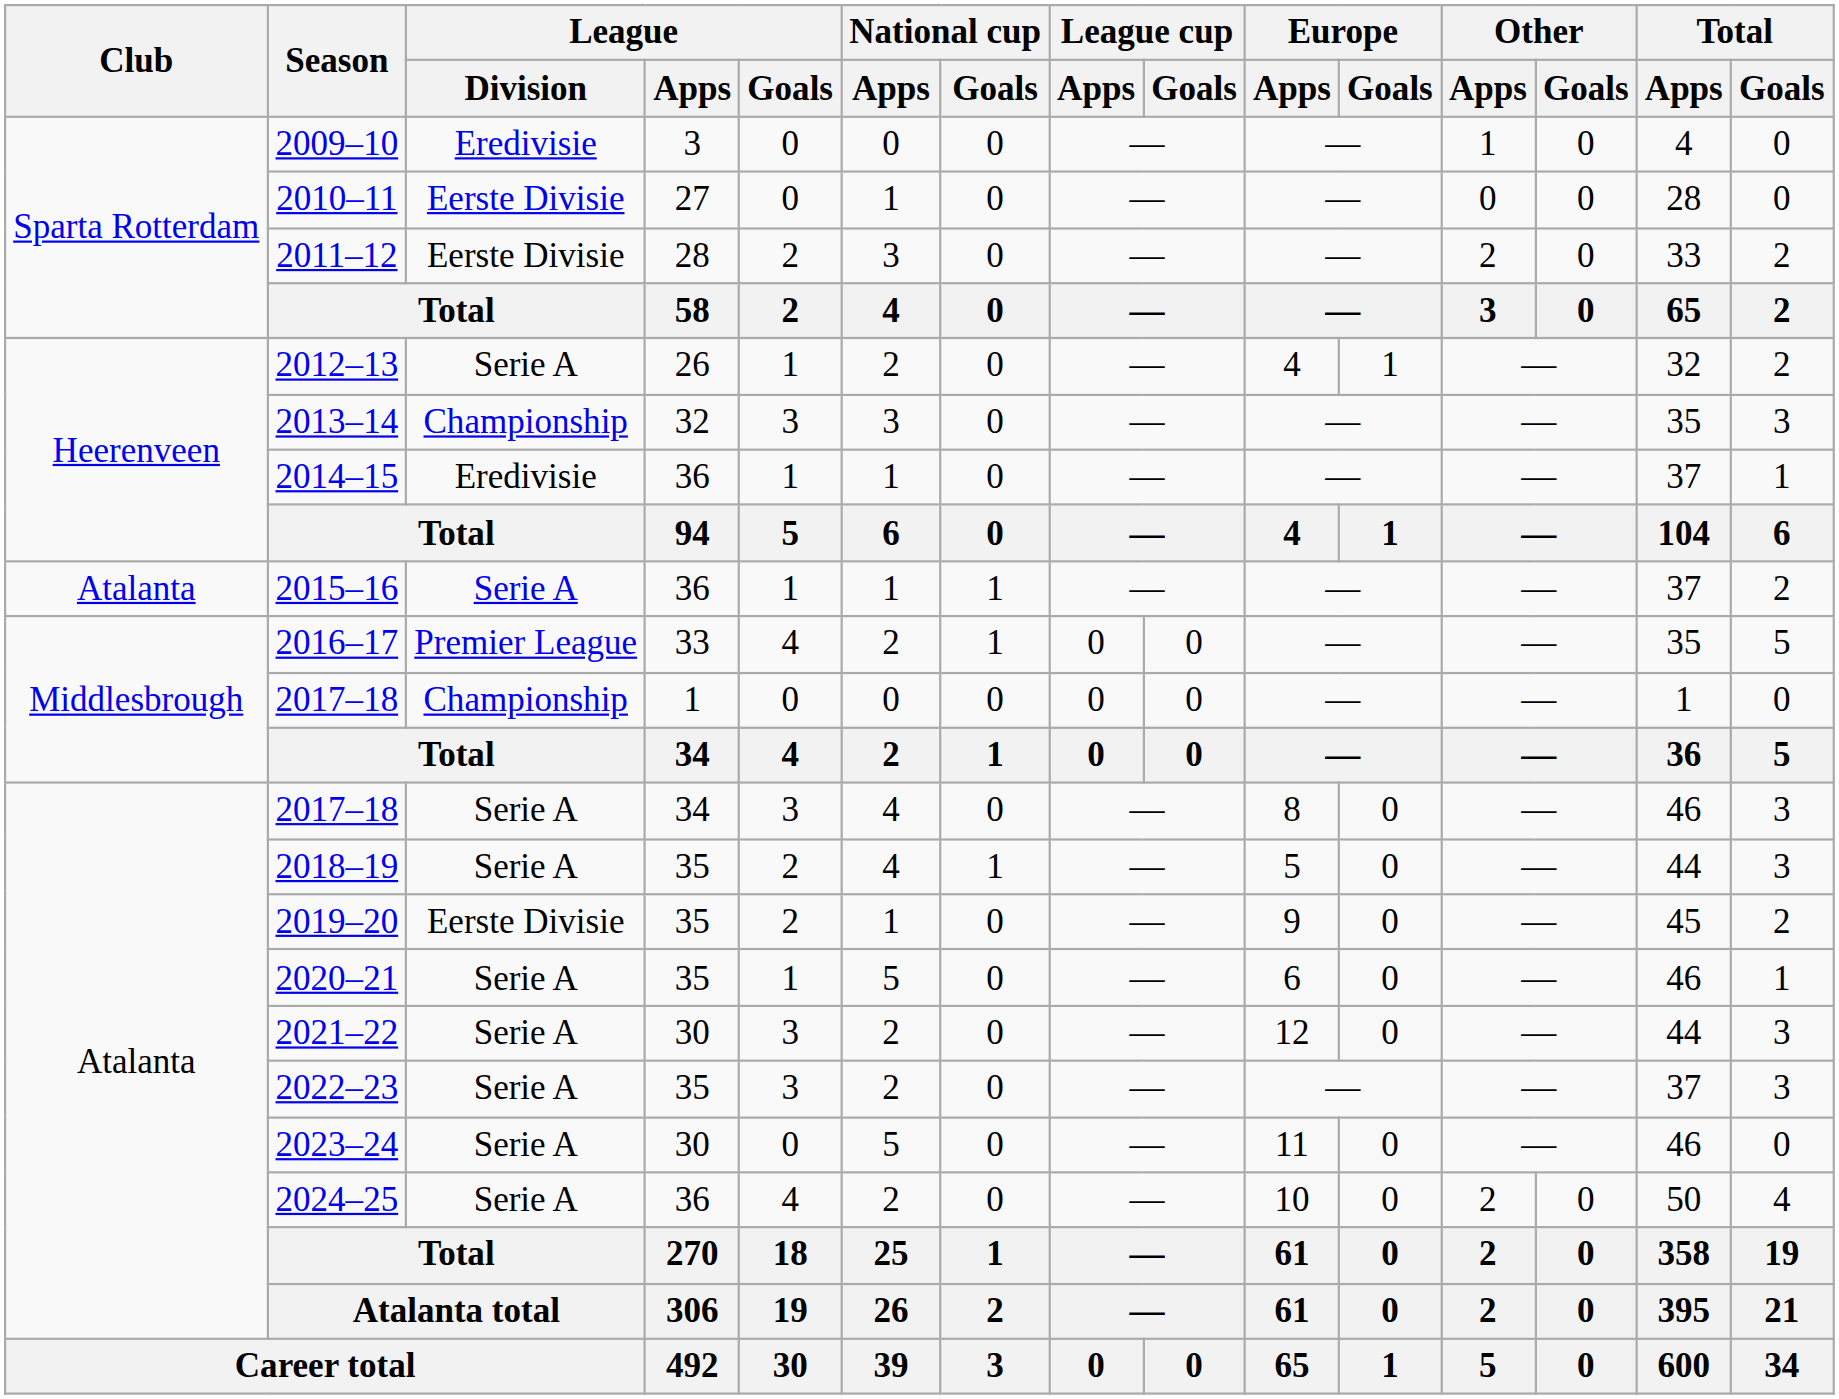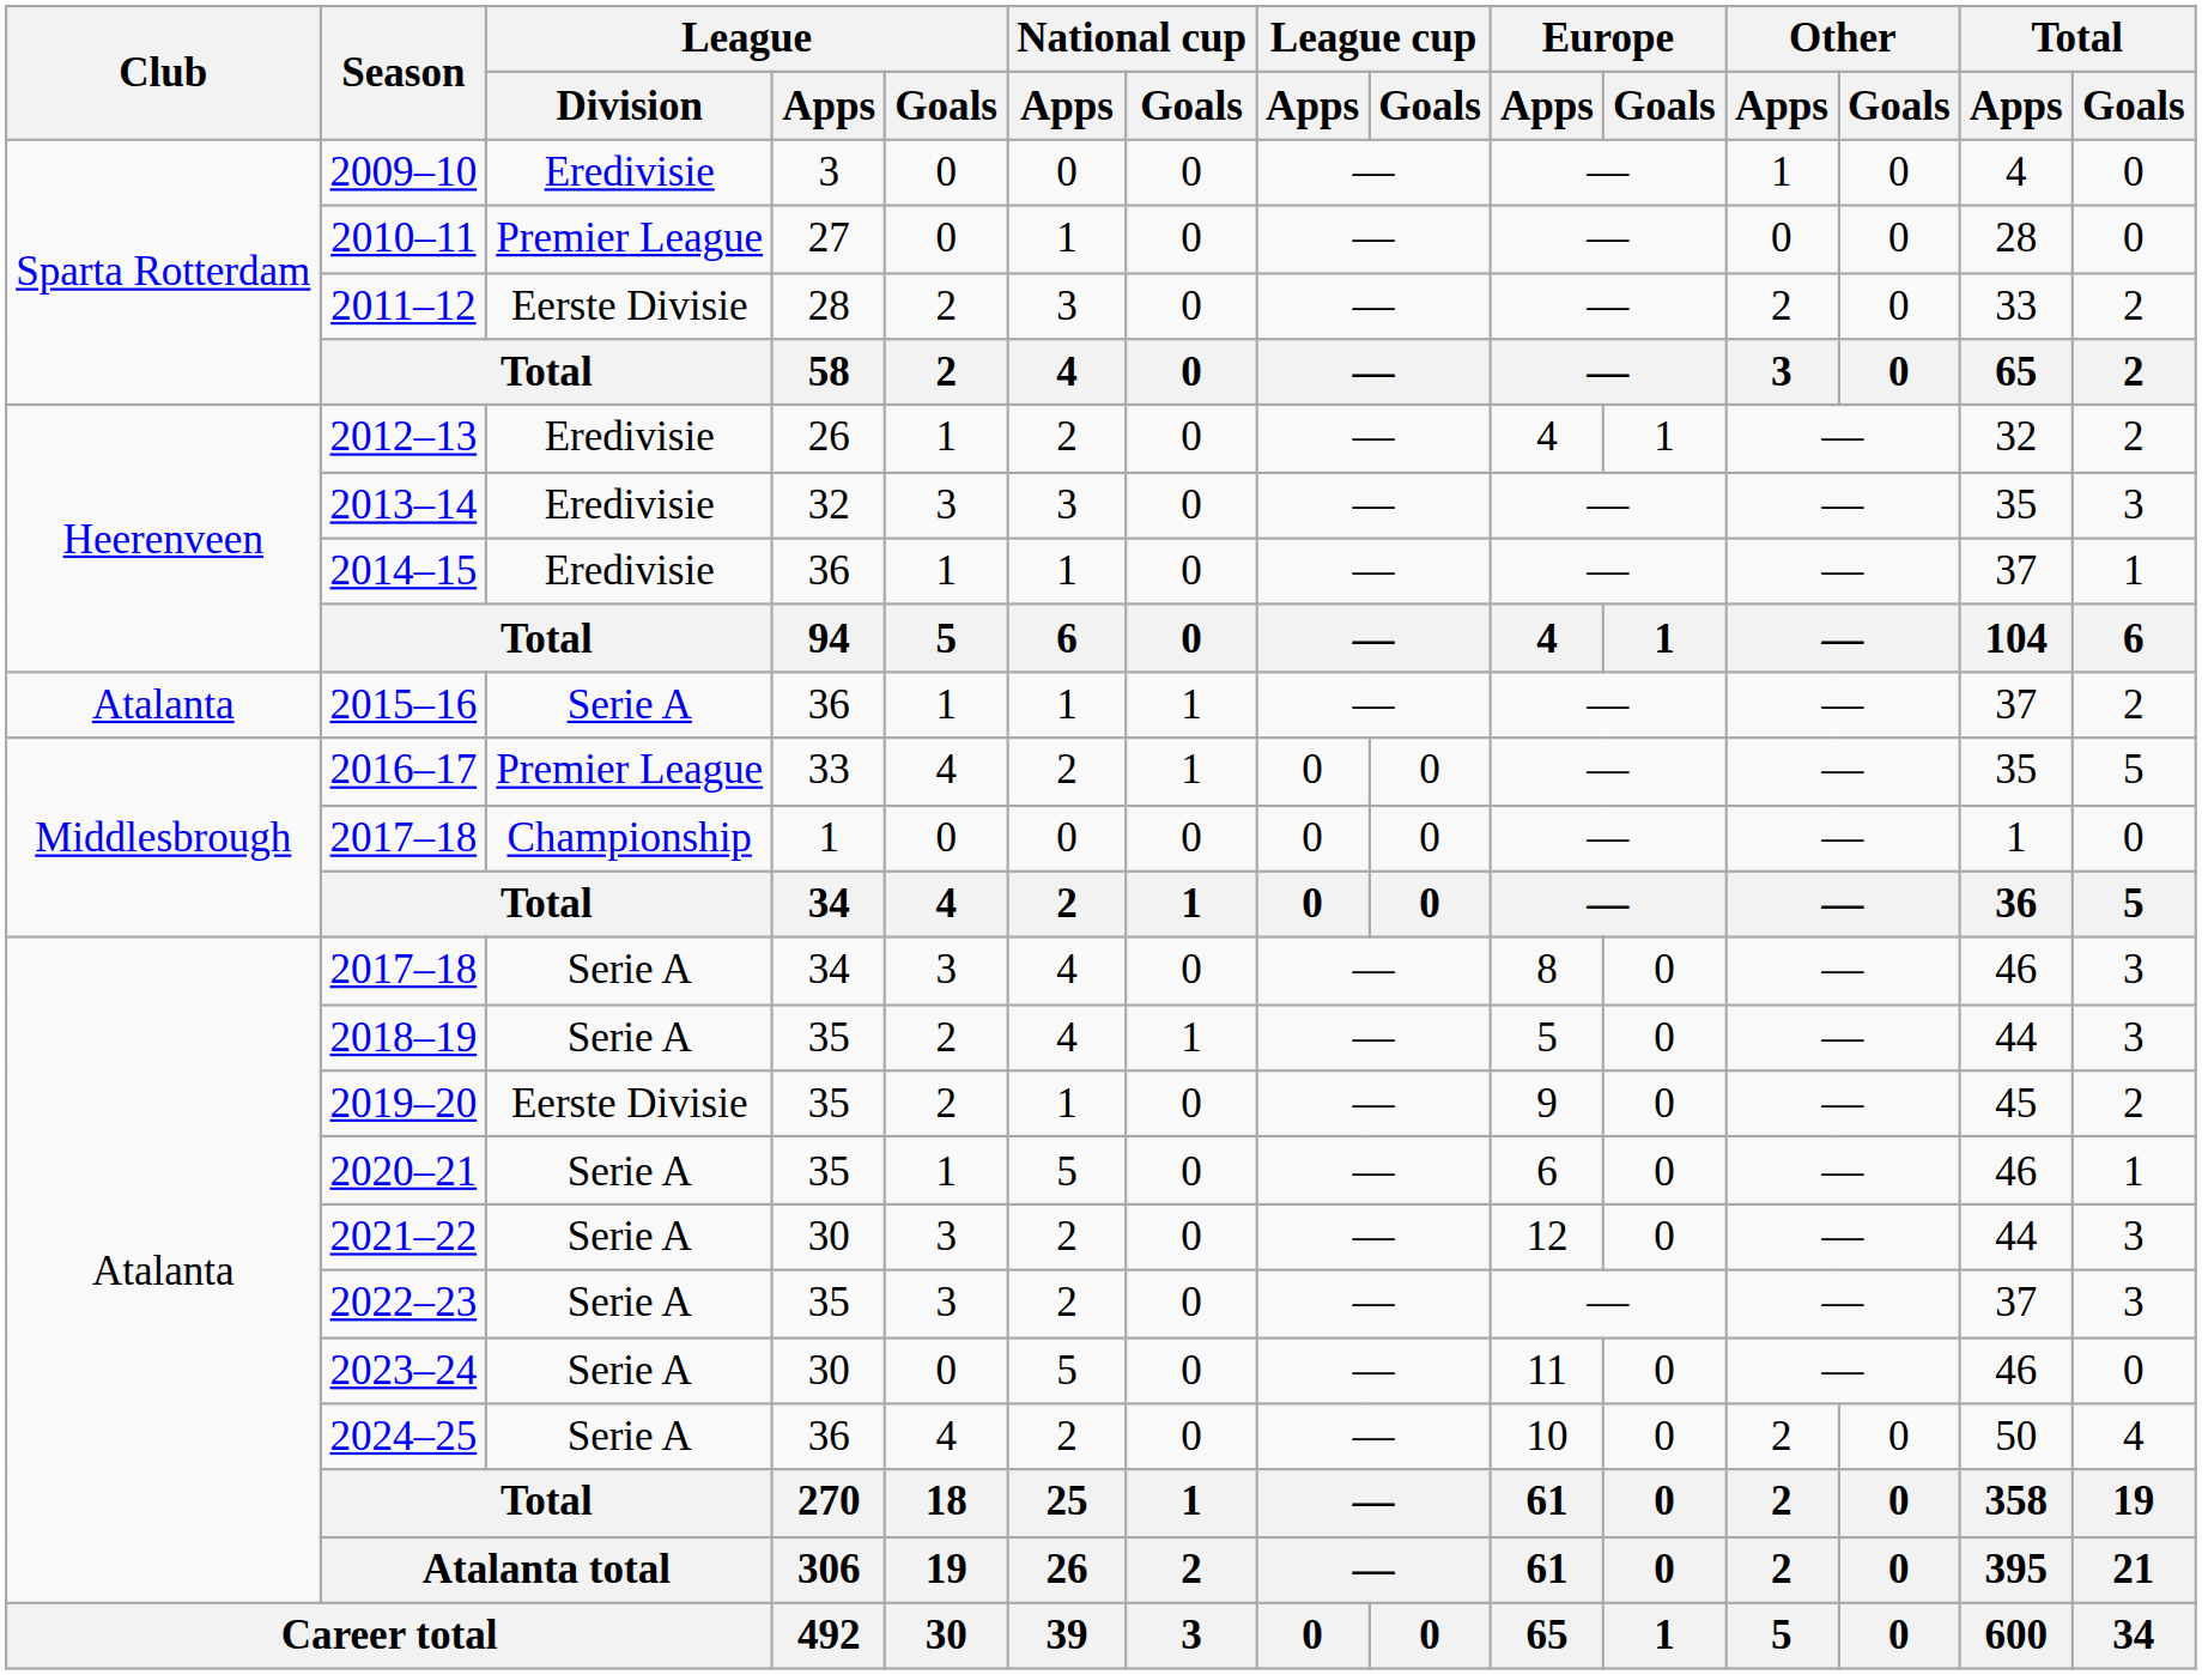2010–11 | League / Division: Eerste Divisie -> Premier League
2012–13 | League / Division: Serie A -> Eredivisie
2013–14 | League / Division: Championship -> Eredivisie
